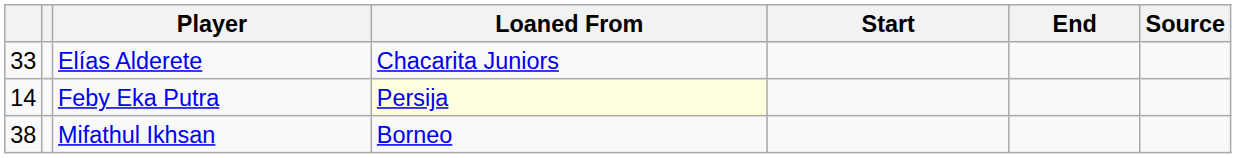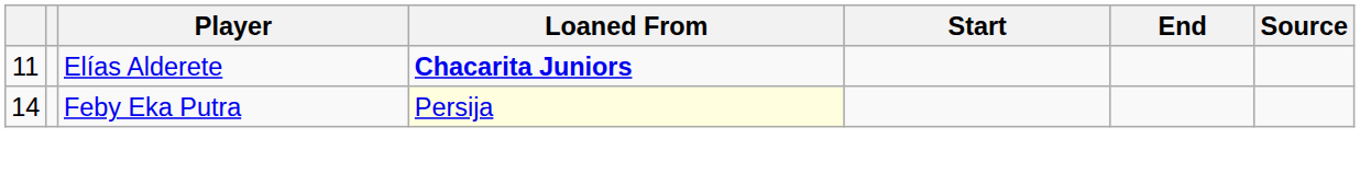Elías Alderete | column 1: 33 -> 11
Elías Alderete | Loaned From: normal -> bold
- row: 38 | Mifathul Ikhsan | Borneo
